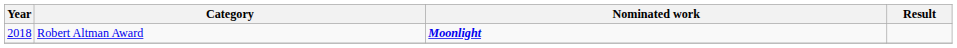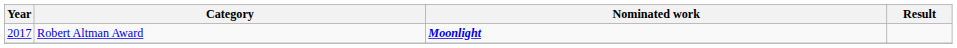Robert Altman Award | Year: 2018 -> 2017
